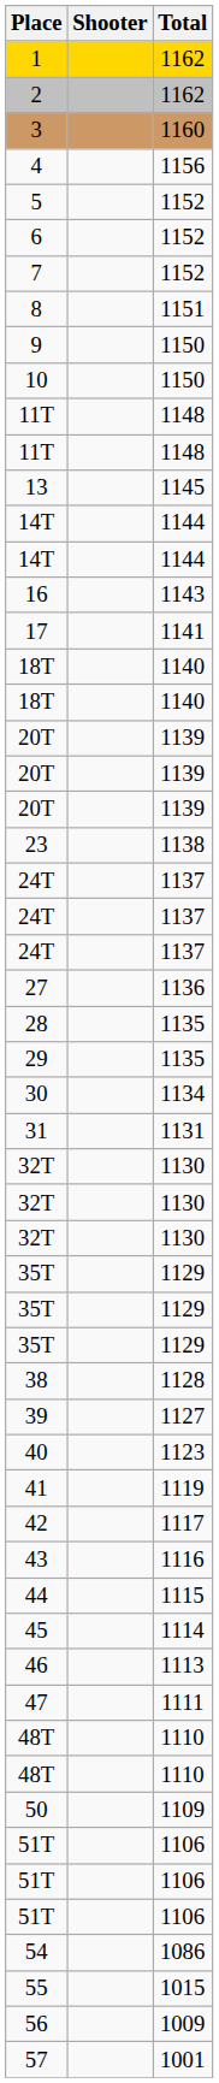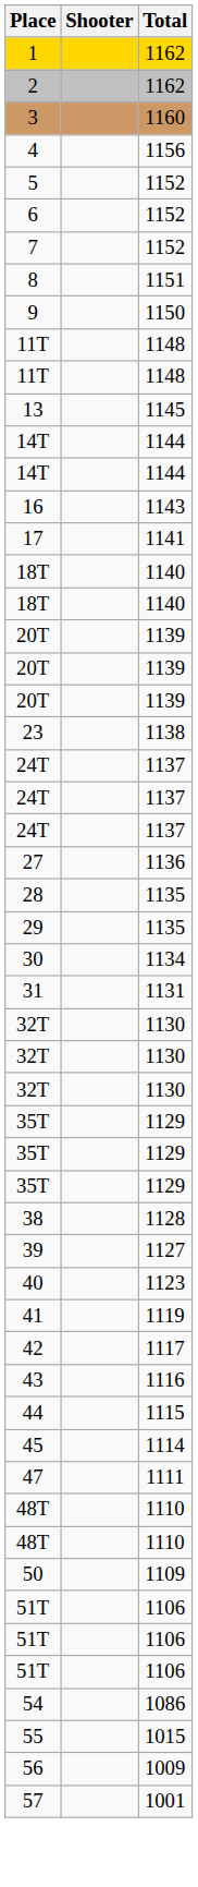- row: 10 | 1150
- row: 46 | 1113
